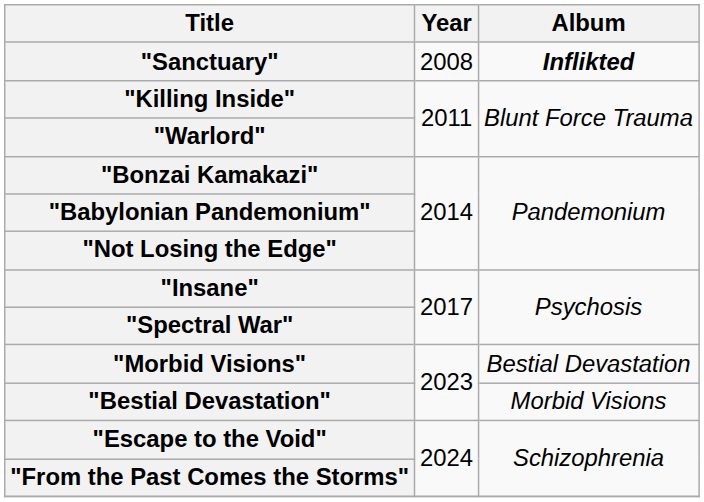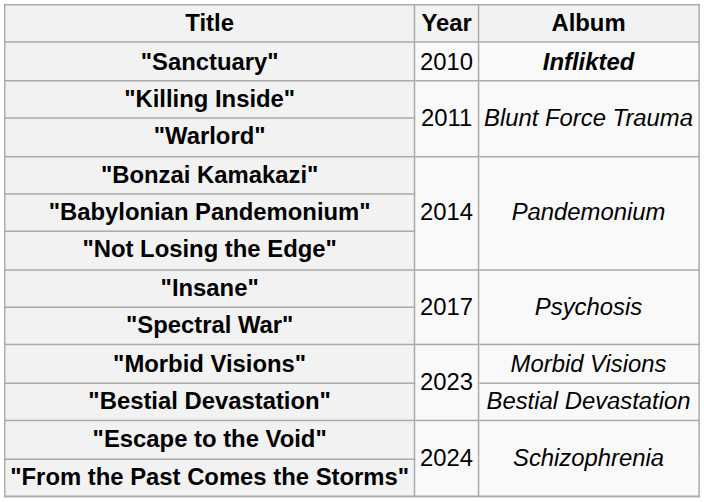"Sanctuary" | Year: 2008 -> 2010
"Morbid Visions" | Album: Bestial Devastation -> Morbid Visions
"Bestial Devastation" | Album: Morbid Visions -> Bestial Devastation
